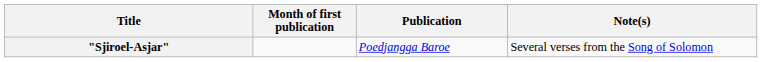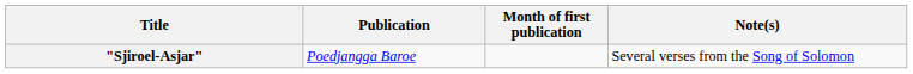columns swapped: Month of first publication <-> Publication
